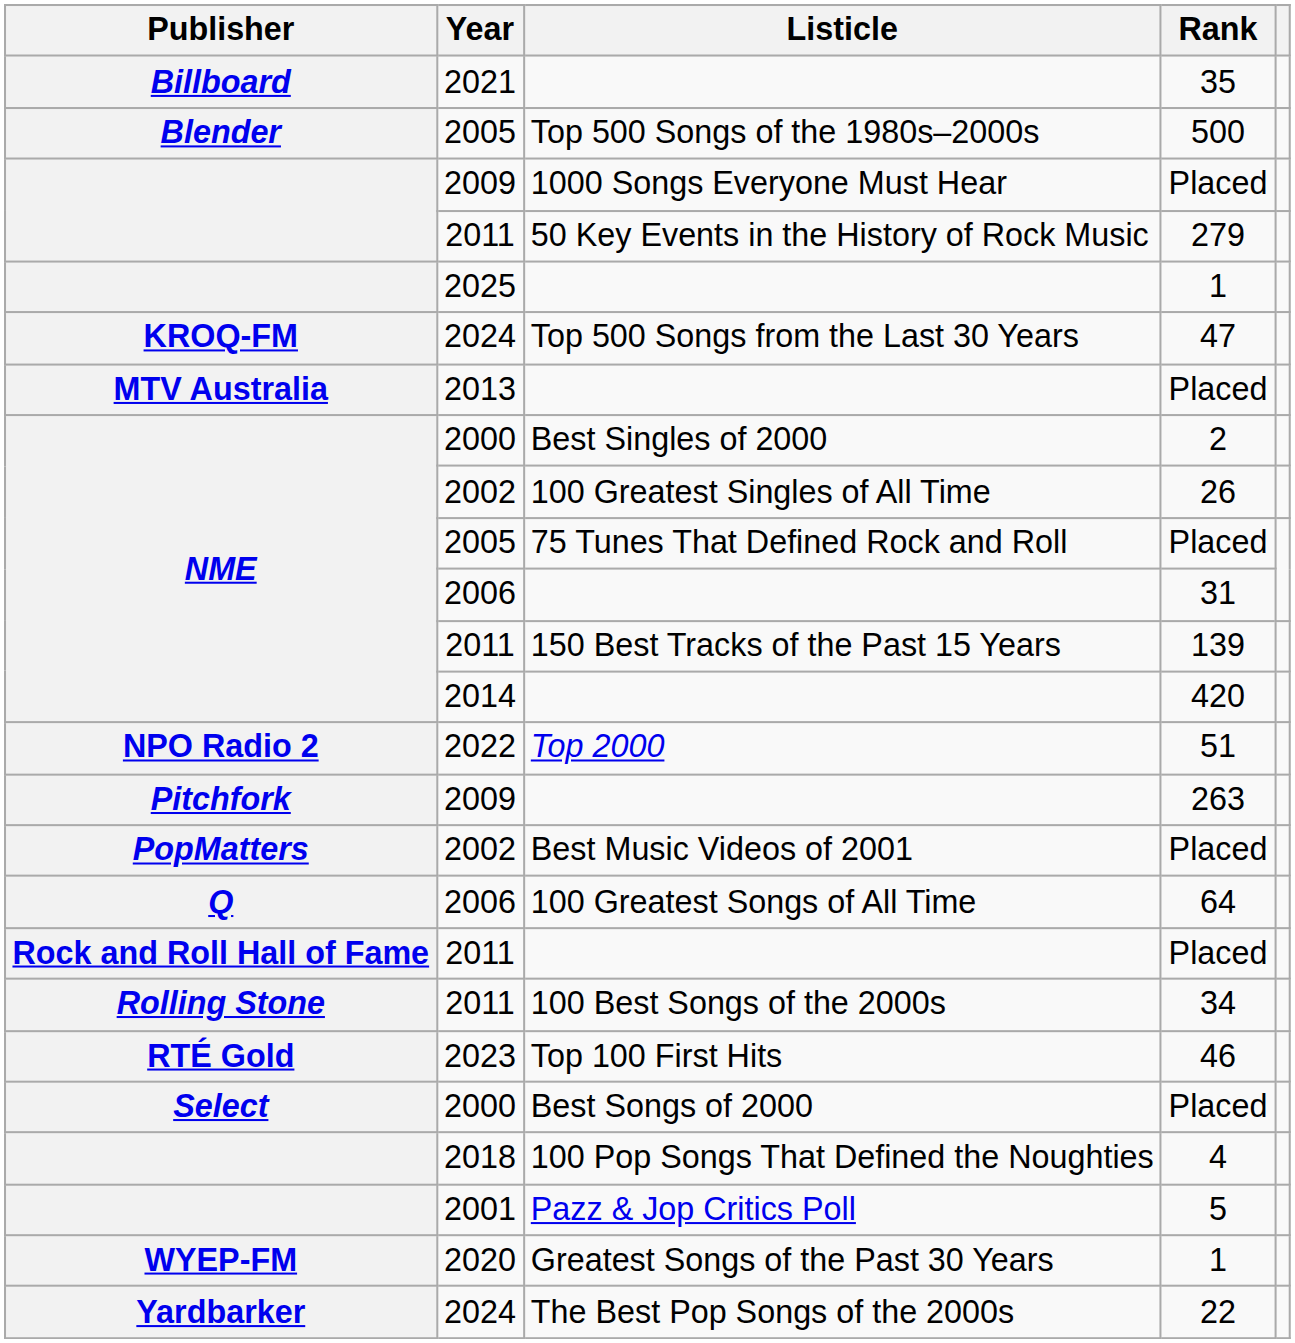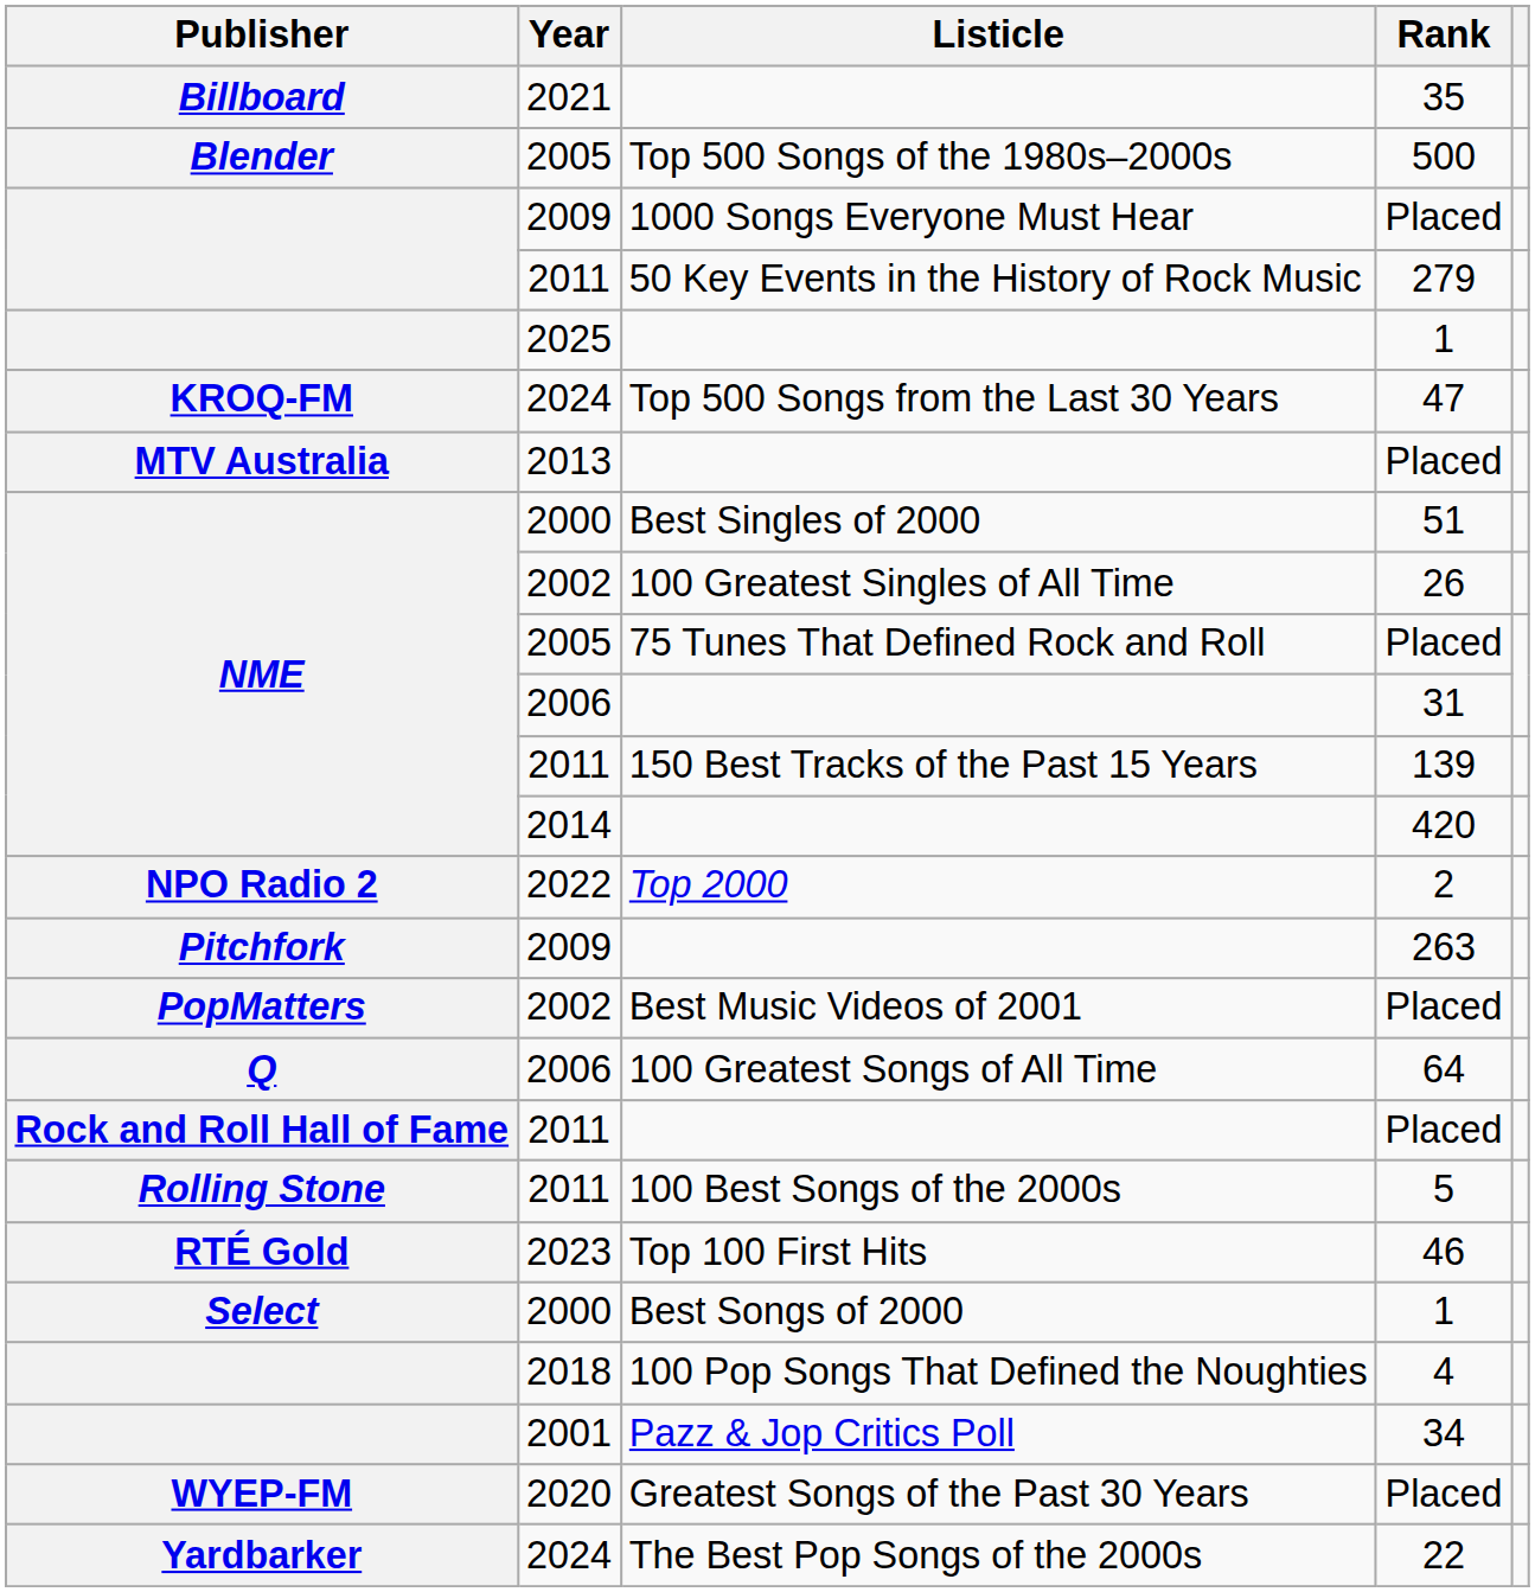Best Singles of 2000 | Rank: 2 -> 51
Top 2000 | Rank: 51 -> 2
100 Best Songs of the 2000s | Rank: 34 -> 5
Best Songs of 2000 | Rank: Placed -> 1
Pazz & Jop Critics Poll | Rank: 5 -> 34
Greatest Songs of the Past 30 Years | Rank: 1 -> Placed
